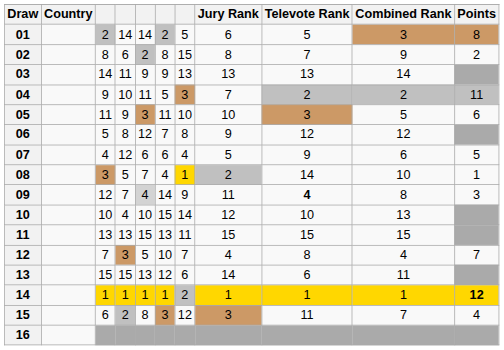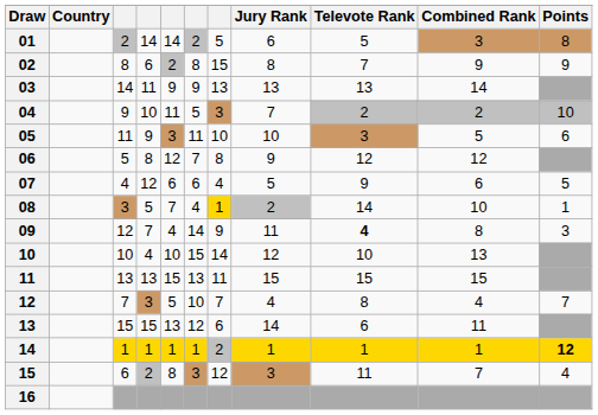02 | Points: 2 -> 9
04 | Points: 11 -> 10
09 | column 5: lightgrey background -> no background
